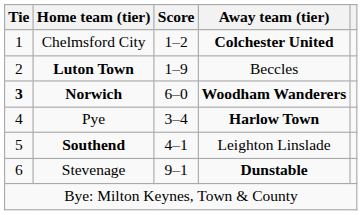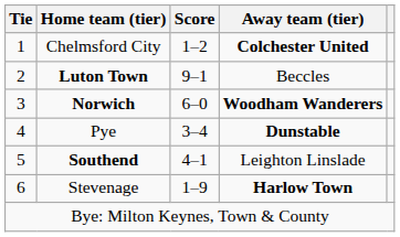Luton Town | Score: 1–9 -> 9–1
Norwich | Tie: bold -> normal
Pye | Away team (tier): Harlow Town -> Dunstable
Stevenage | Score: 9–1 -> 1–9
Stevenage | Away team (tier): Dunstable -> Harlow Town
